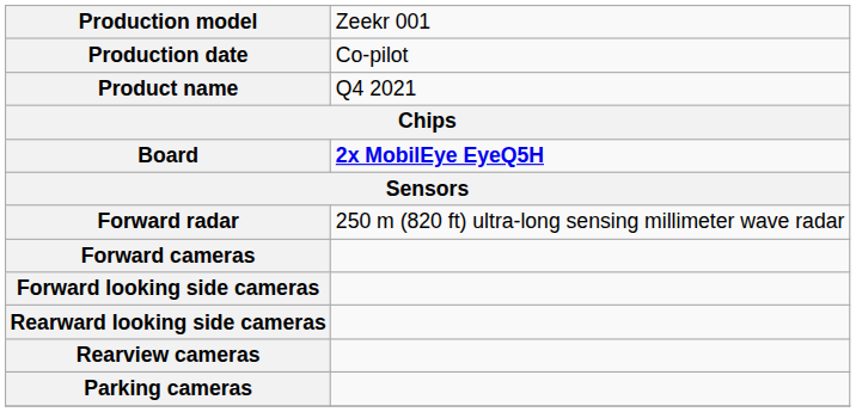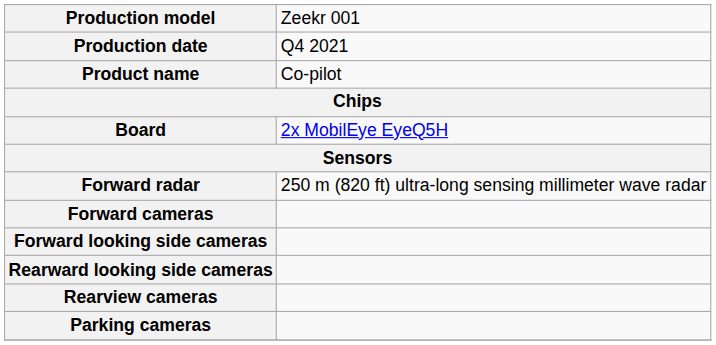Production date | column 2: Co-pilot -> Q4 2021
Product name | column 2: Q4 2021 -> Co-pilot
Board | column 2: bold -> normal
